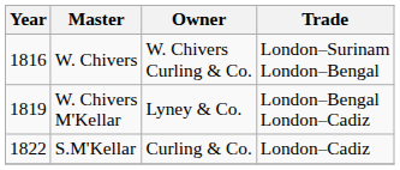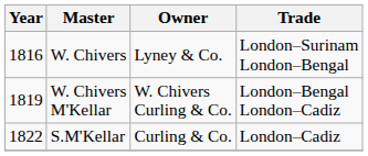W. Chivers | Owner: W. Chivers Curling & Co. -> Lyney & Co.
W. Chivers M'Kellar | Owner: Lyney & Co. -> W. Chivers Curling & Co.
